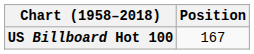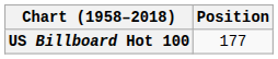US Billboard Hot 100 | Position: 167 -> 177
